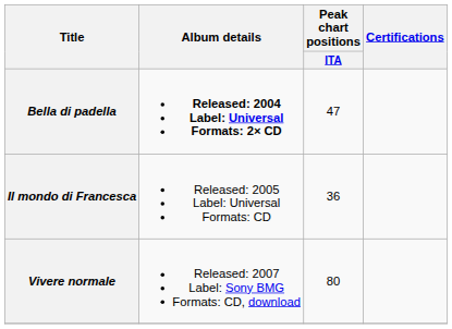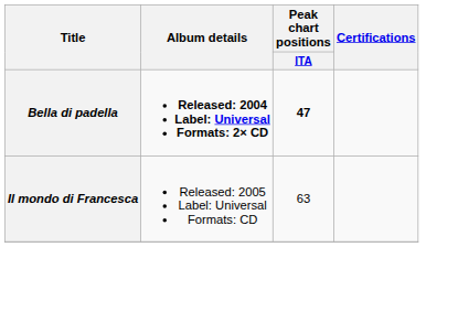Bella di padella | Peak chart positions / ITA: normal -> bold
Il mondo di Francesca | Peak chart positions / ITA: 36 -> 63
- row: Vivere normale | Released: 2007 Label: Sony BMG Formats: CD, download | 80
